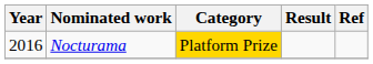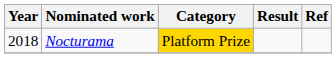Nocturama | Year: 2016 -> 2018
